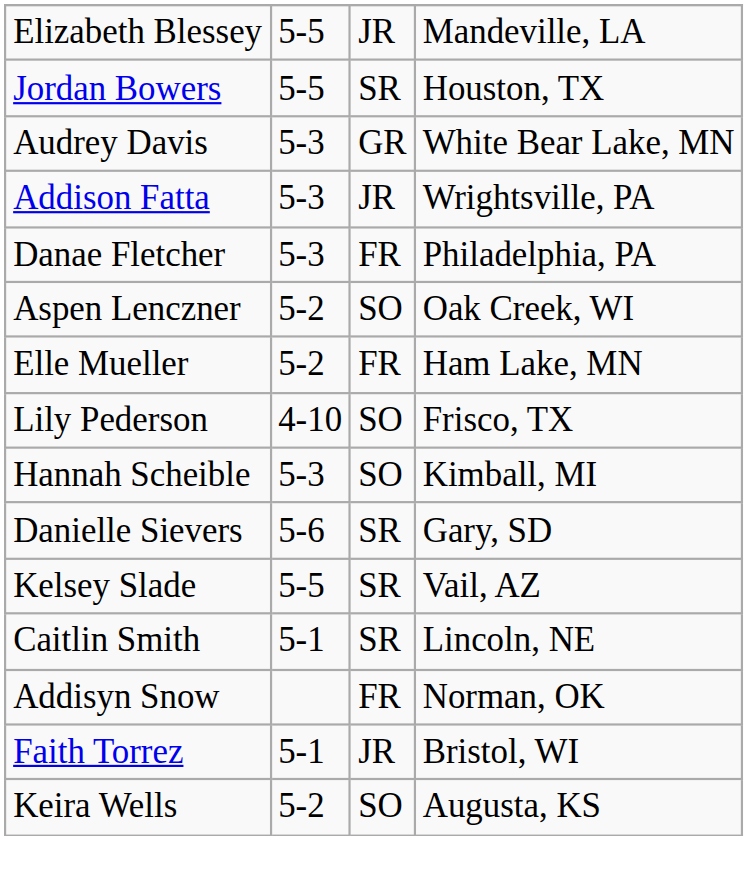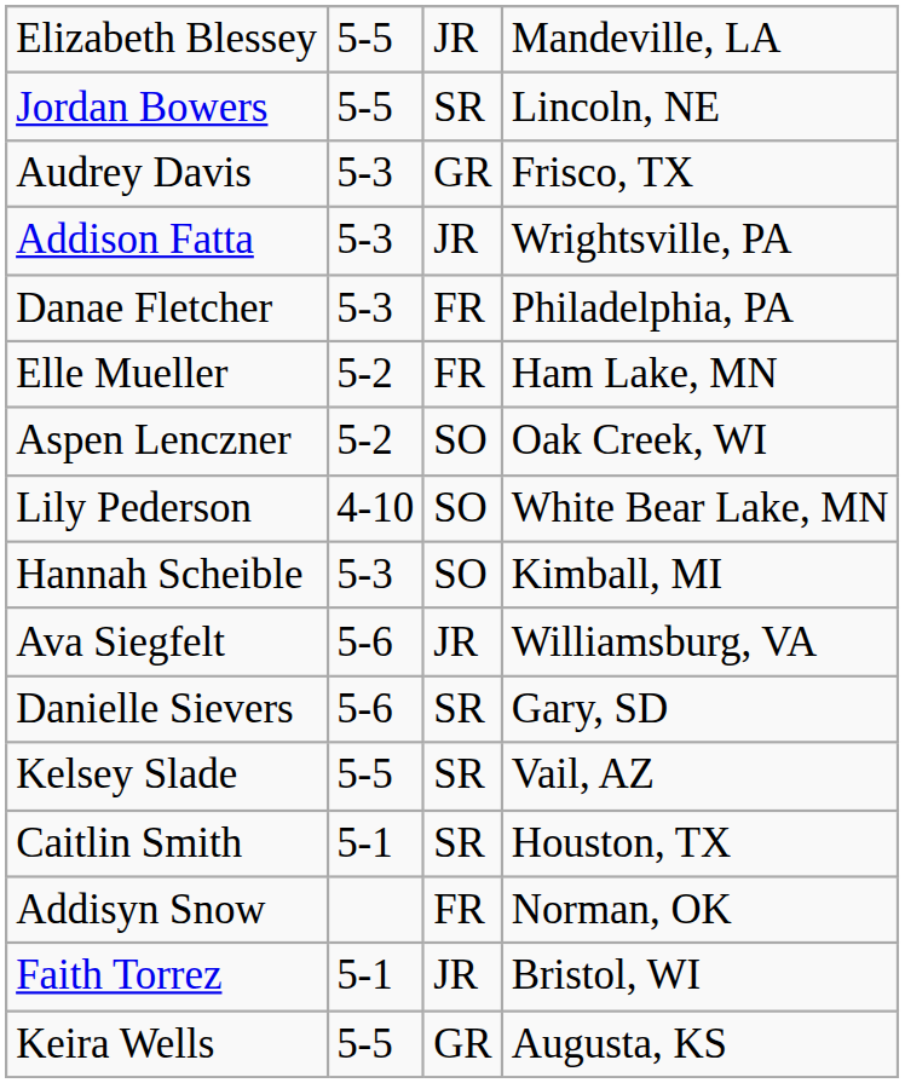Jordan Bowers | column 4: Houston, TX -> Lincoln, NE
Audrey Davis | column 4: White Bear Lake, MN -> Frisco, TX
rows swapped: Aspen Lenczner <-> Elle Mueller
Lily Pederson | column 4: Frisco, TX -> White Bear Lake, MN
+ row: Ava Siegfelt | 5-6 | JR | Williamsburg, VA
Caitlin Smith | column 4: Lincoln, NE -> Houston, TX
Keira Wells | column 2: 5-2 -> 5-5
Keira Wells | column 3: SO -> GR
